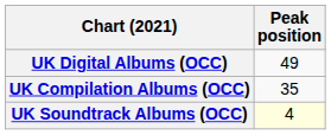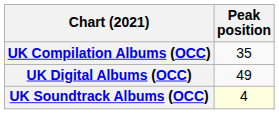rows swapped: UK Compilation Albums (OCC) <-> UK Digital Albums (OCC)
